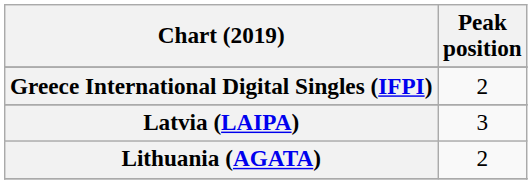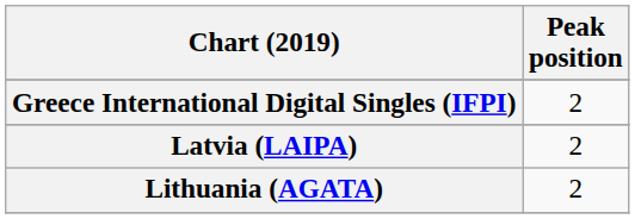Latvia (LAIPA) | Peak position: 3 -> 2
